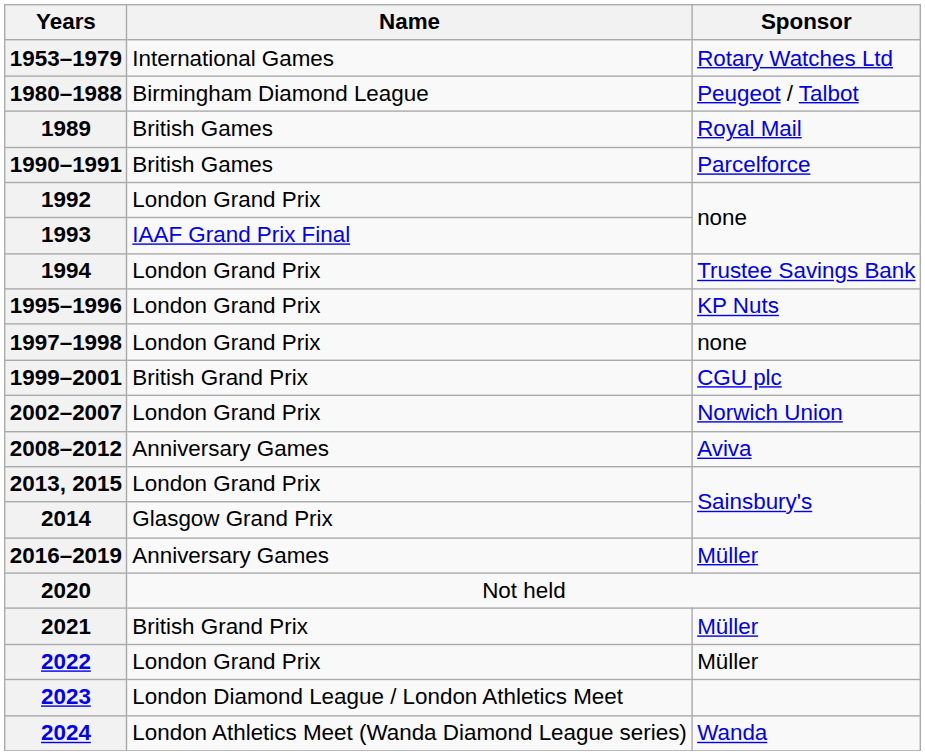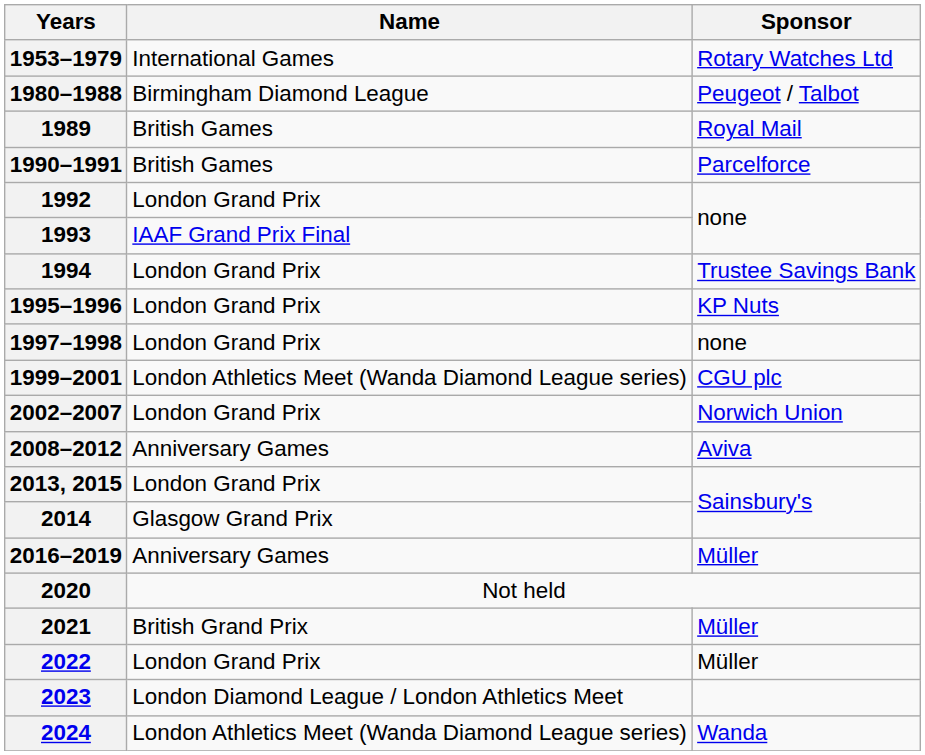1999–2001 | Name: British Grand Prix -> London Athletics Meet (Wanda Diamond League series)
